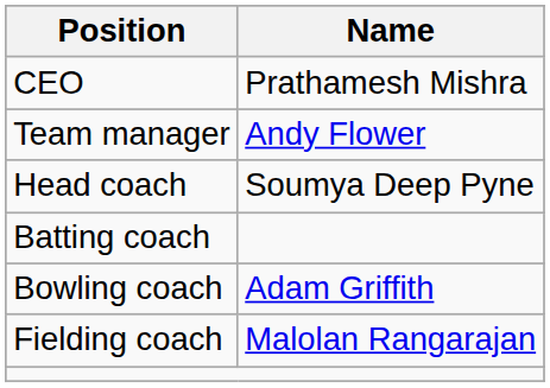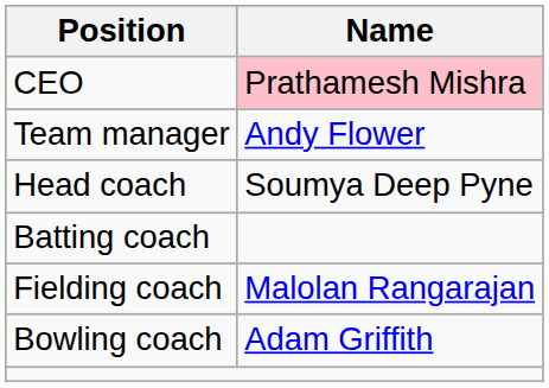CEO | Name: no background -> pink background
rows swapped: Bowling coach <-> Fielding coach
